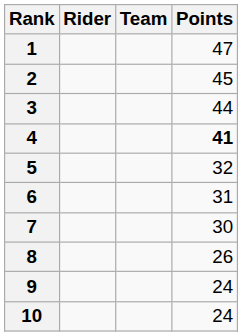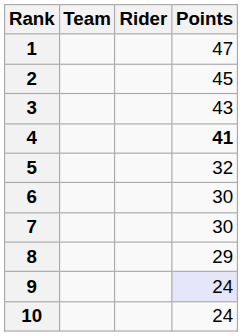columns swapped: Rider <-> Team
3 | Points: 44 -> 43
6 | Points: 31 -> 30
8 | Points: 26 -> 29
9 | Points: no background -> lavender background
